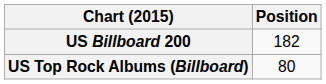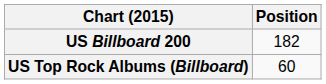US Top Rock Albums (Billboard) | Position: 80 -> 60
